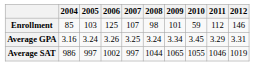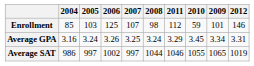columns swapped: 2009 <-> 2011
